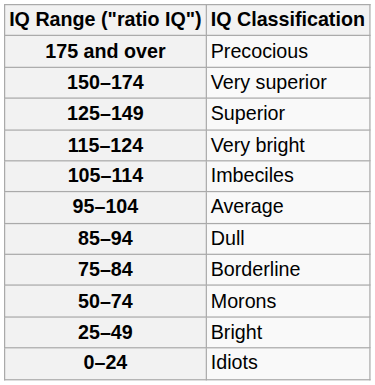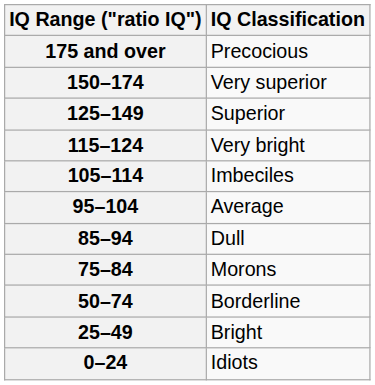75–84 | IQ Classification: Borderline -> Morons
50–74 | IQ Classification: Morons -> Borderline
